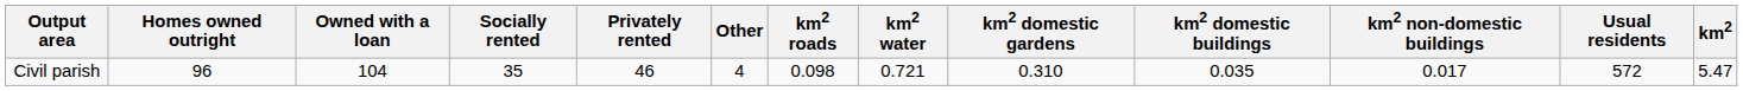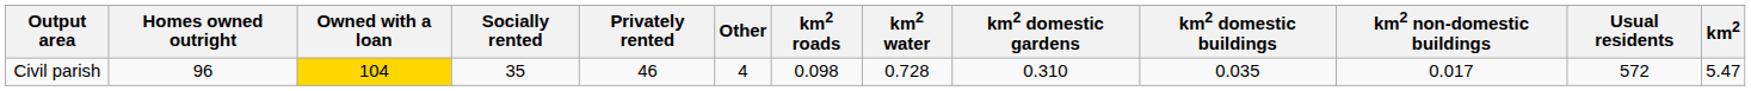Civil parish | Owned with a loan: no background -> gold background
Civil parish | km2 water: 0.721 -> 0.728
